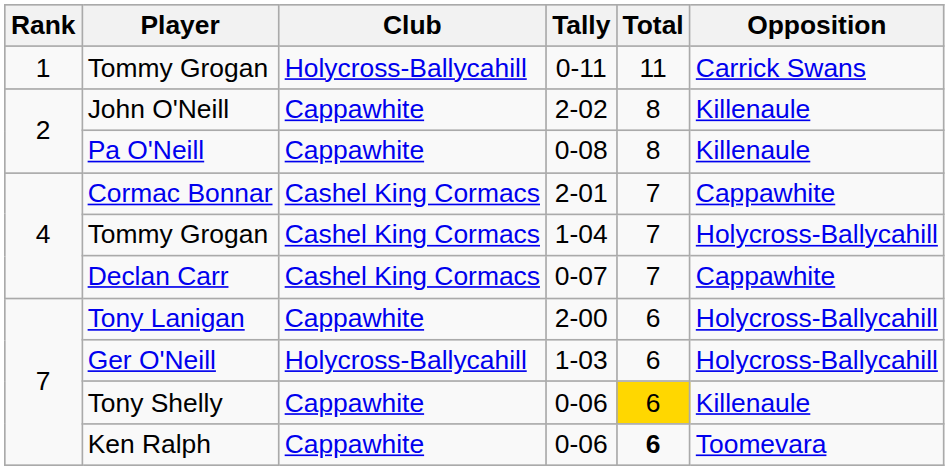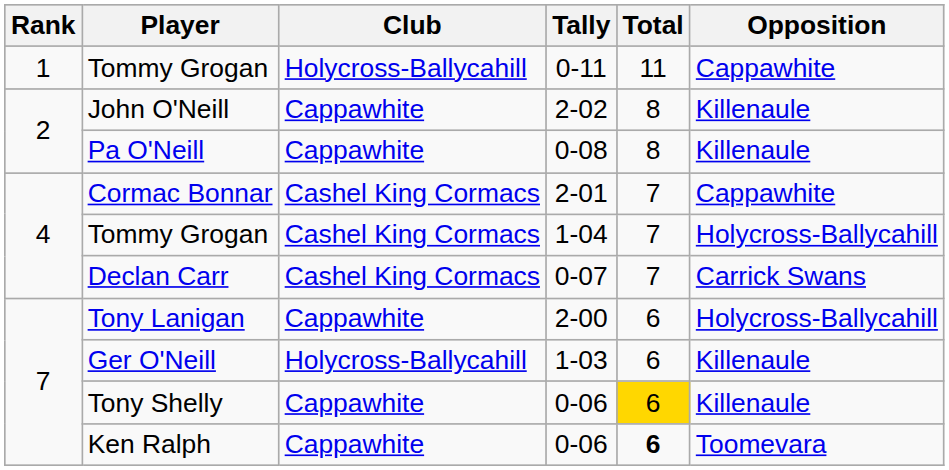Tommy Grogan / 0-11 | Opposition: Carrick Swans -> Cappawhite
Declan Carr | Opposition: Cappawhite -> Carrick Swans
Ger O'Neill | Opposition: Holycross-Ballycahill -> Killenaule
